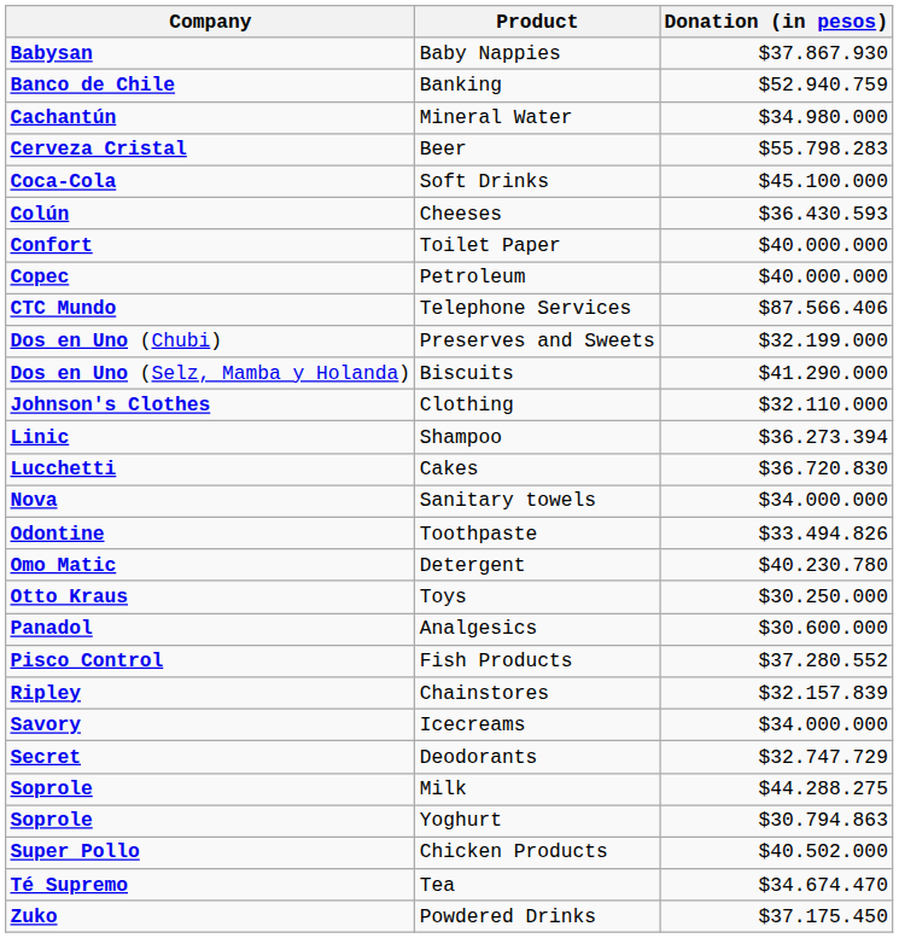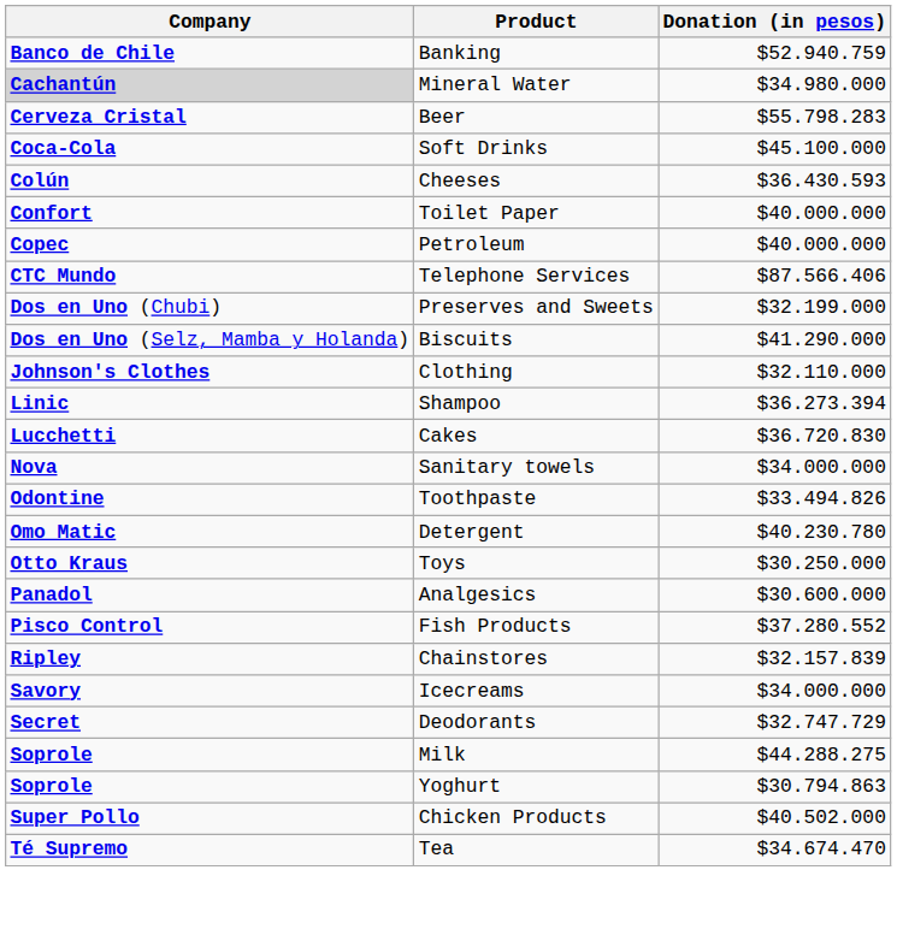- row: Babysan | Baby Nappies | $37.867.930
Mineral Water | Company: no background -> lightgrey background
- row: Zuko | Powdered Drinks | $37.175.450
